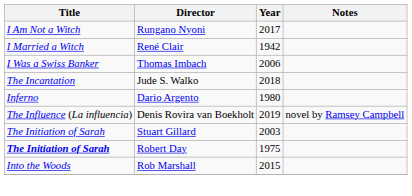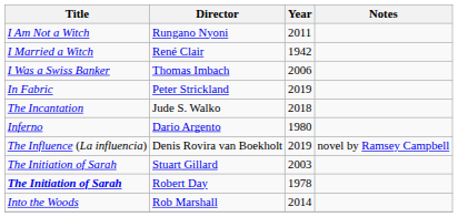Rungano Nyoni | Year: 2017 -> 2011
+ row: In Fabric | Peter Strickland | 2019
Robert Day | Year: 1975 -> 1978
Rob Marshall | Year: 2015 -> 2014
